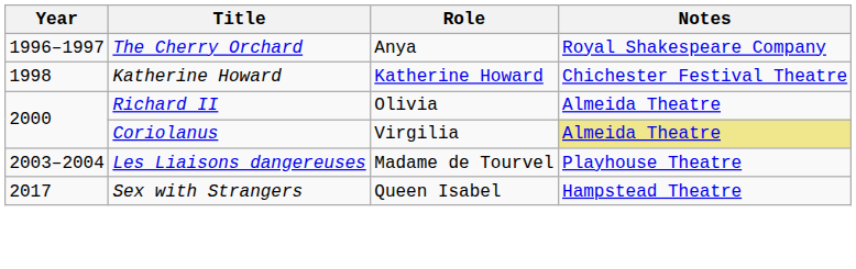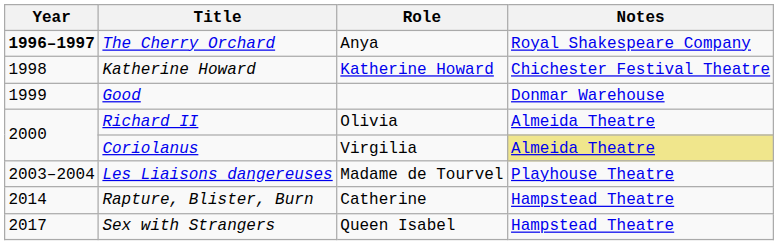The Cherry Orchard | Year: normal -> bold
+ row: 1999 | Good | Donmar Warehouse
+ row: 2014 | Rapture, Blister, Burn | Catherine | Hampstead Theatre
